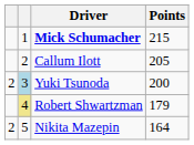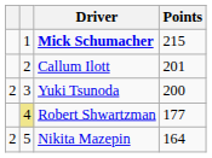Callum Ilott | Points: 205 -> 201
Yuki Tsunoda | column 2: lightblue background -> no background
Robert Shwartzman | Points: 179 -> 177
